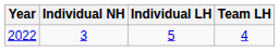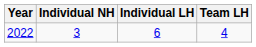2022 | Individual LH: 5 -> 6
